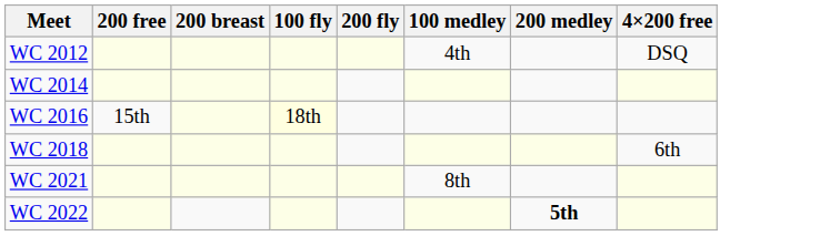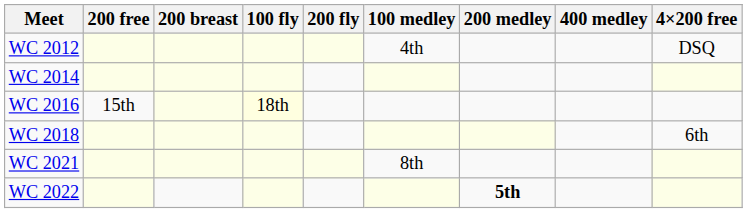+ column: 400 medley
